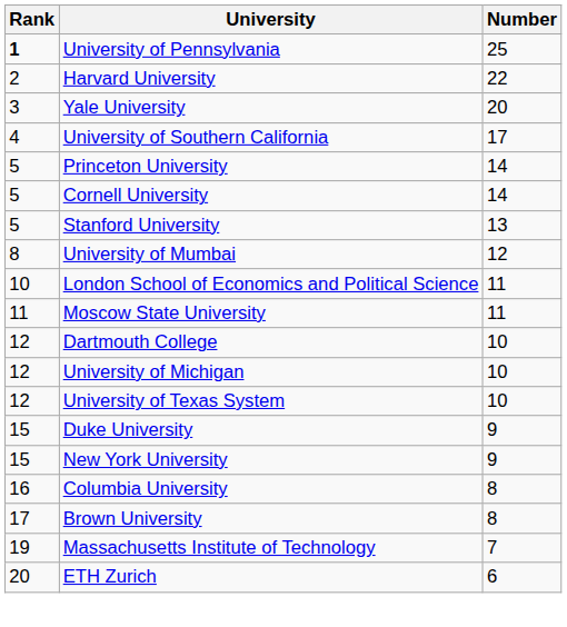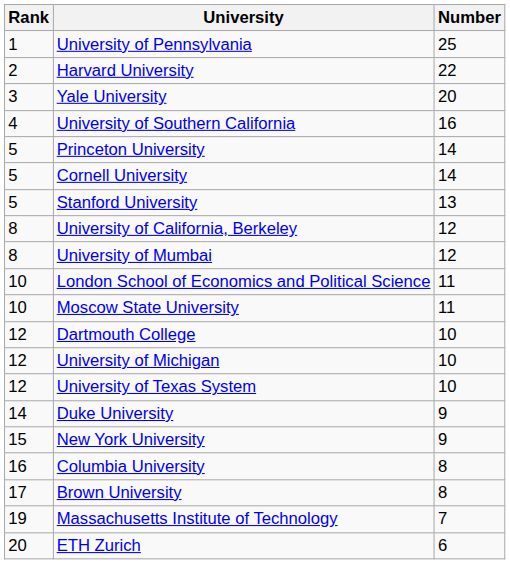University of Pennsylvania | Rank: bold -> normal
University of Southern California | Number: 17 -> 16
+ row: 8 | University of California, Berkeley | 12
Moscow State University | Rank: 11 -> 10
Duke University | Rank: 15 -> 14
